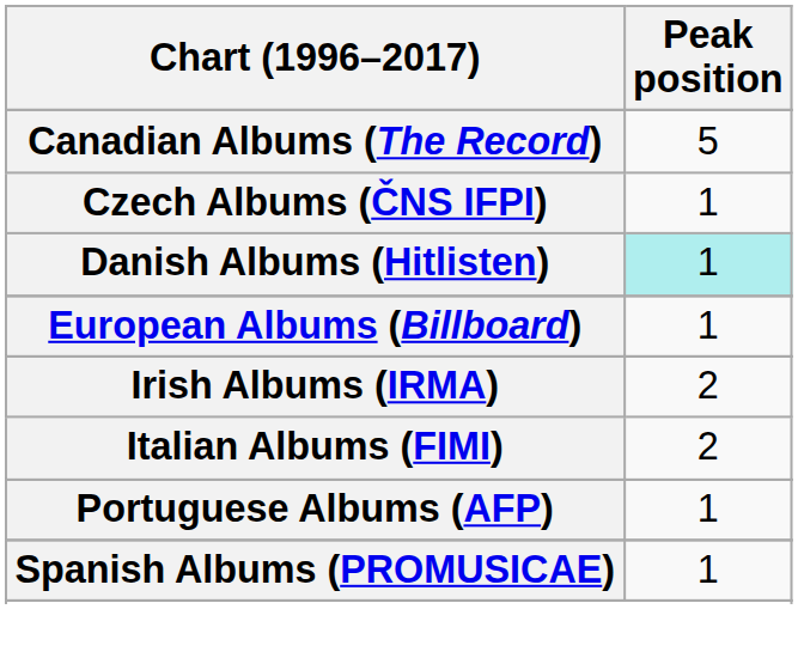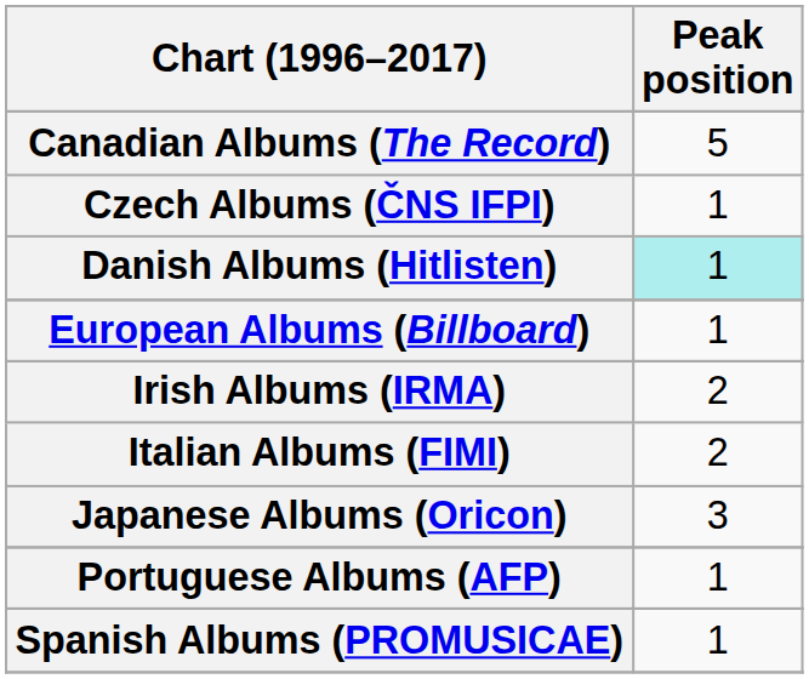+ row: Japanese Albums (Oricon) | 3
